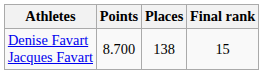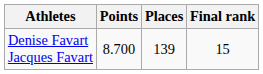Denise Favart Jacques Favart | Places: 138 -> 139
